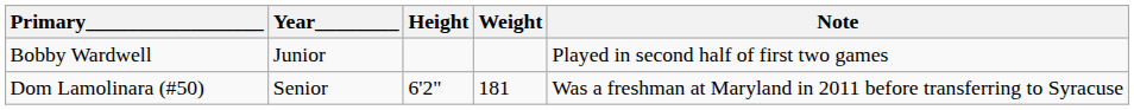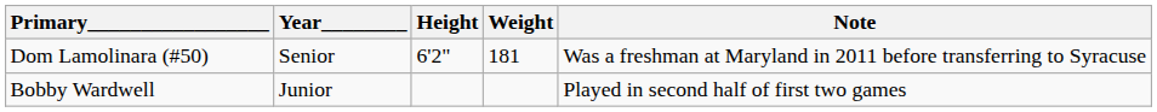rows swapped: Dom Lamolinara (#50) <-> Bobby Wardwell
